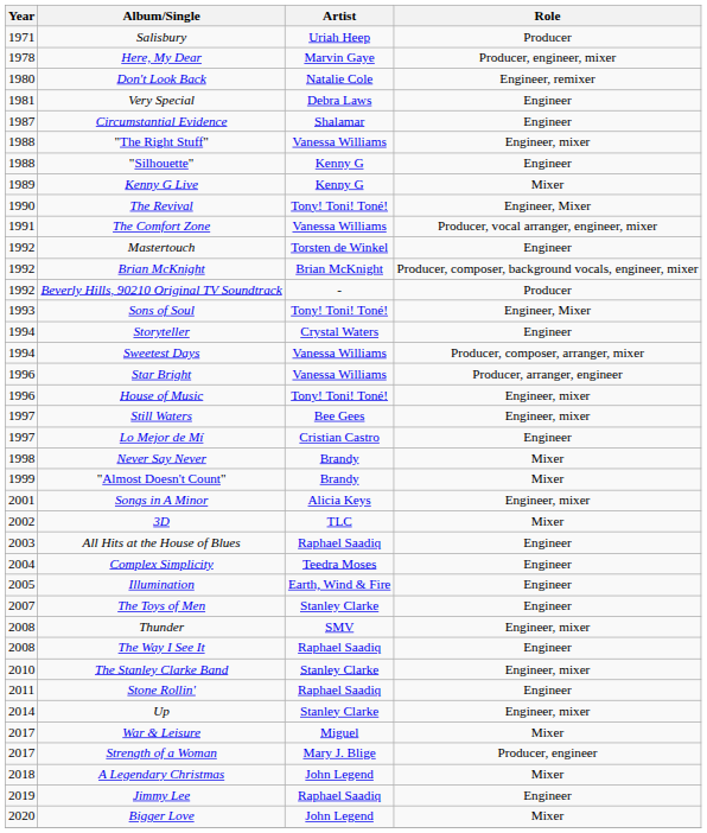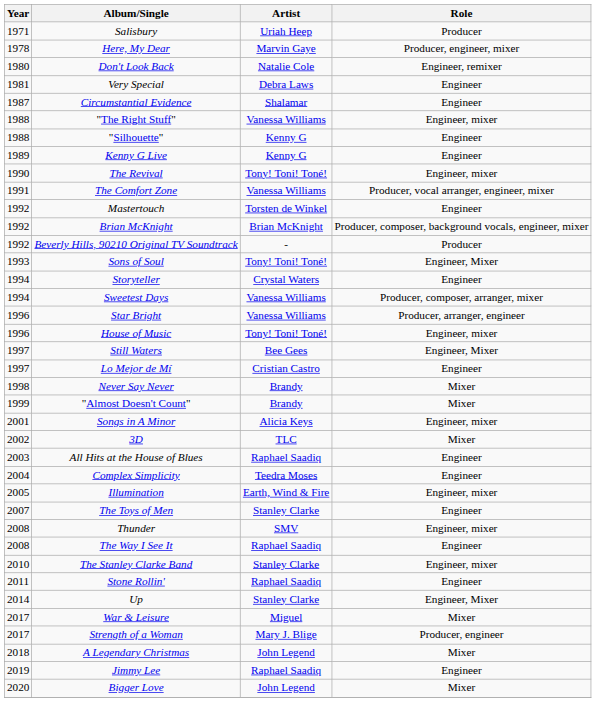Kenny G Live | Role: Mixer -> Engineer
The Revival | Role: Engineer, Mixer -> Engineer, mixer
Still Waters | Role: Engineer, mixer -> Engineer, Mixer
Illumination | Role: Engineer -> Engineer, mixer
Up | Role: Engineer, mixer -> Engineer, Mixer
